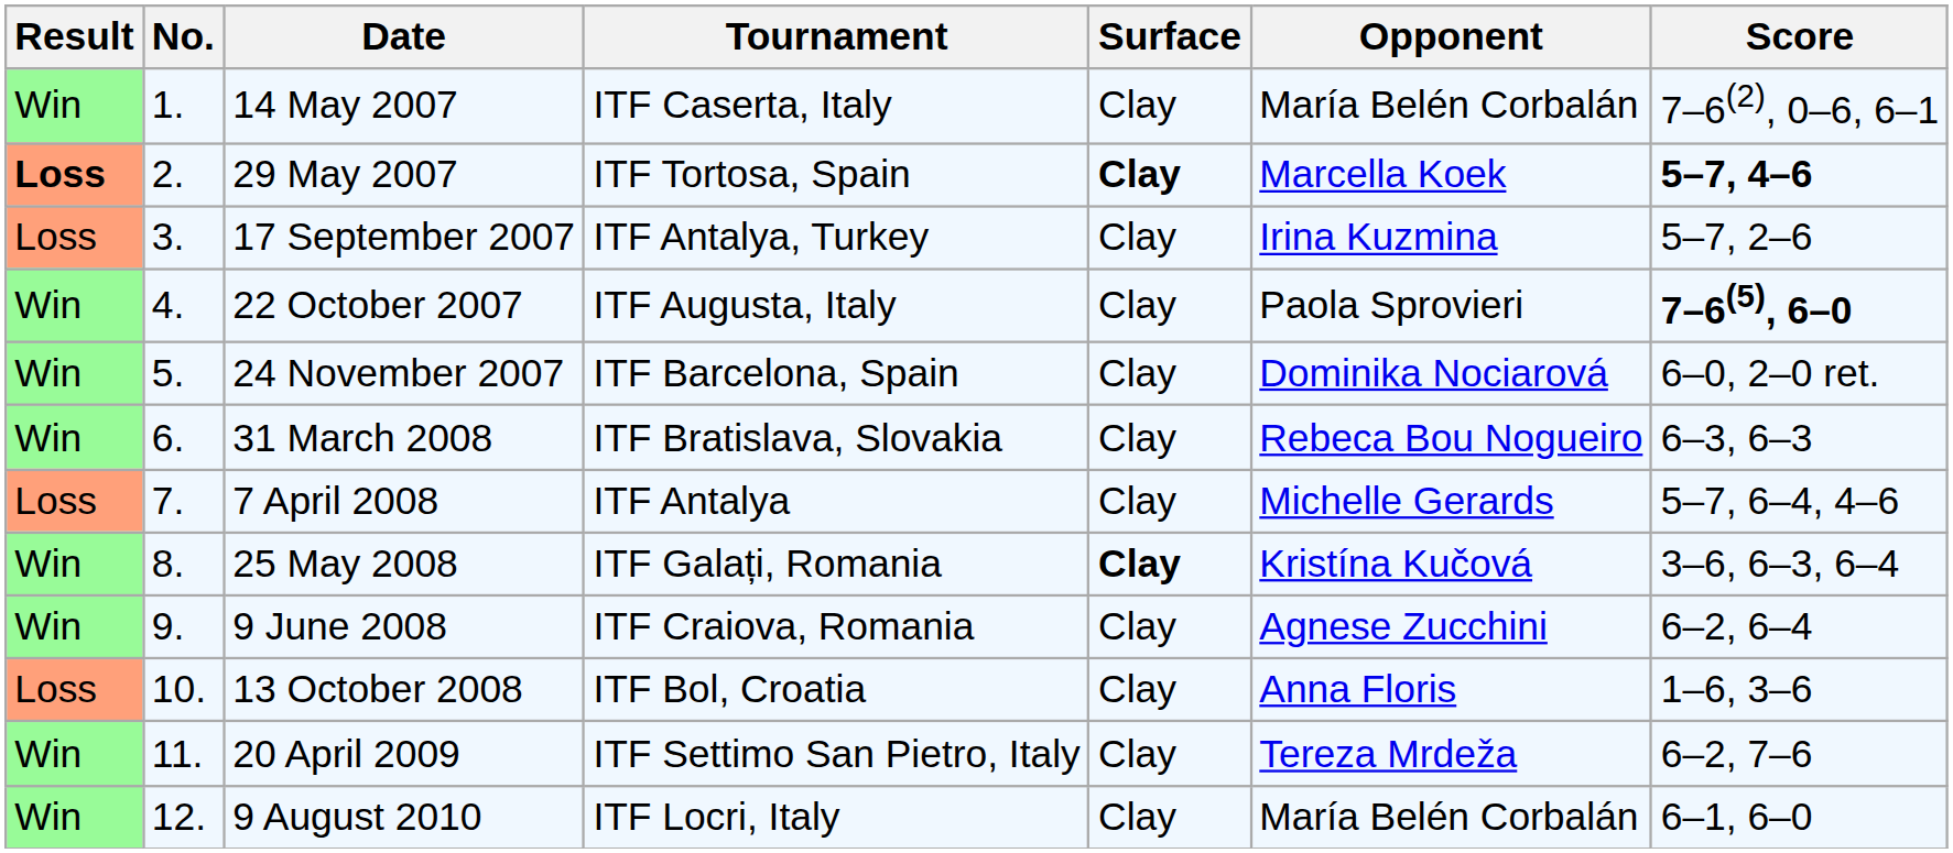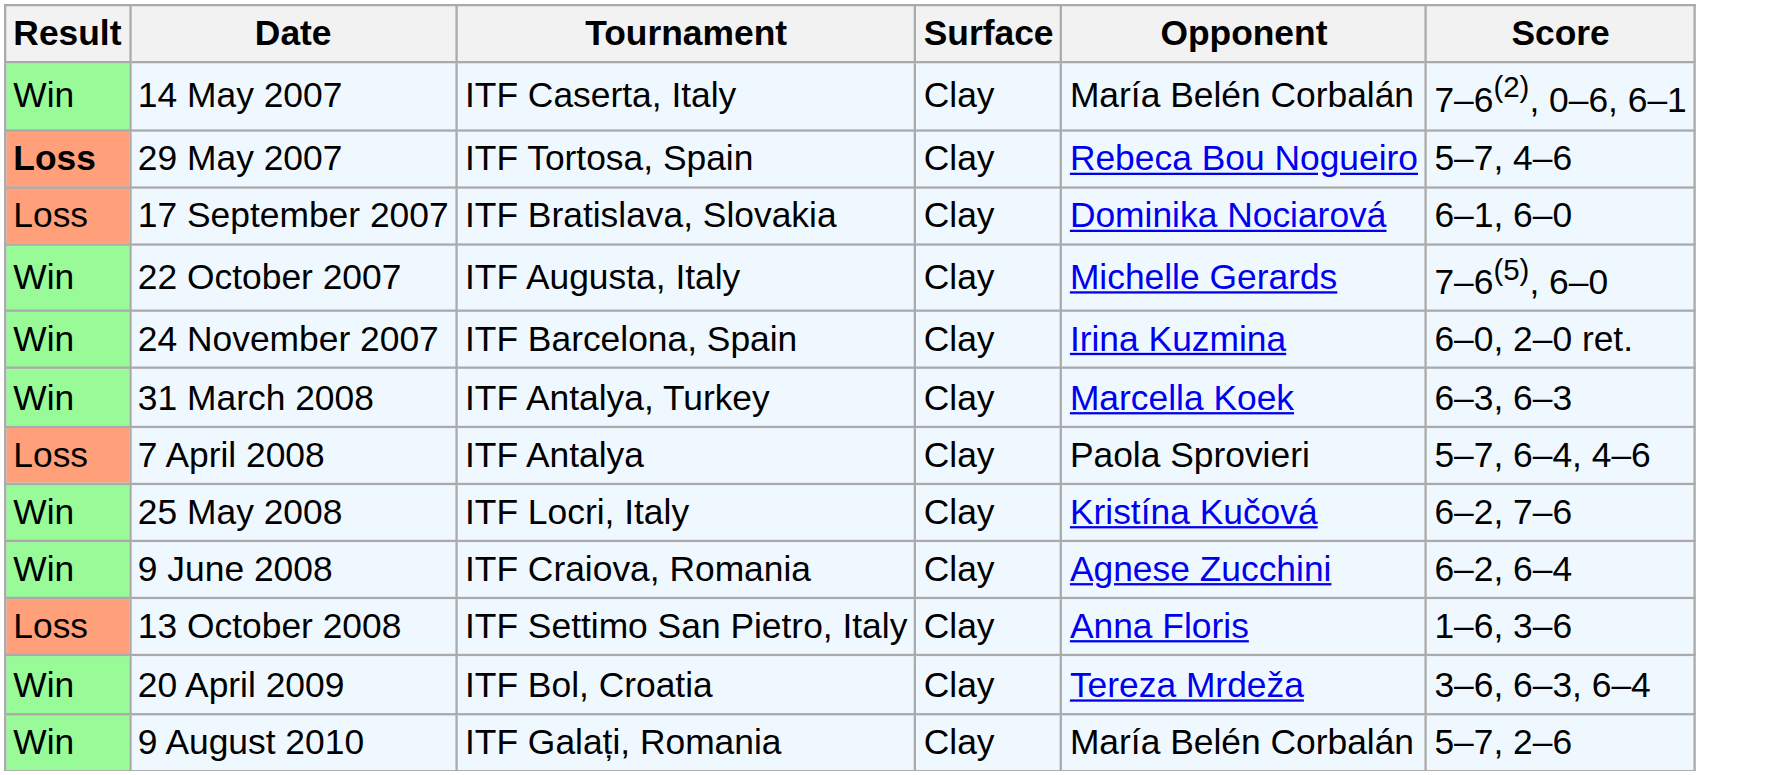- column: No. | 1. | 2. | 3. | 4. | 5. | 6. | 7. | 8. | 9. | 10. | 11. | 12.
29 May 2007 | Surface: bold -> normal
29 May 2007 | Opponent: Marcella Koek -> Rebeca Bou Nogueiro
29 May 2007 | Score: bold -> normal
17 September 2007 | Tournament: ITF Antalya, Turkey -> ITF Bratislava, Slovakia
17 September 2007 | Opponent: Irina Kuzmina -> Dominika Nociarová
17 September 2007 | Score: 5–7, 2–6 -> 6–1, 6–0
22 October 2007 | Opponent: Paola Sprovieri -> Michelle Gerards
22 October 2007 | Score: bold -> normal
24 November 2007 | Opponent: Dominika Nociarová -> Irina Kuzmina
31 March 2008 | Tournament: ITF Bratislava, Slovakia -> ITF Antalya, Turkey
31 March 2008 | Opponent: Rebeca Bou Nogueiro -> Marcella Koek
7 April 2008 | Opponent: Michelle Gerards -> Paola Sprovieri
25 May 2008 | Tournament: ITF Galați, Romania -> ITF Locri, Italy
25 May 2008 | Surface: bold -> normal
25 May 2008 | Score: 3–6, 6–3, 6–4 -> 6–2, 7–6
13 October 2008 | Tournament: ITF Bol, Croatia -> ITF Settimo San Pietro, Italy
20 April 2009 | Tournament: ITF Settimo San Pietro, Italy -> ITF Bol, Croatia
20 April 2009 | Score: 6–2, 7–6 -> 3–6, 6–3, 6–4
9 August 2010 | Tournament: ITF Locri, Italy -> ITF Galați, Romania
9 August 2010 | Score: 6–1, 6–0 -> 5–7, 2–6
